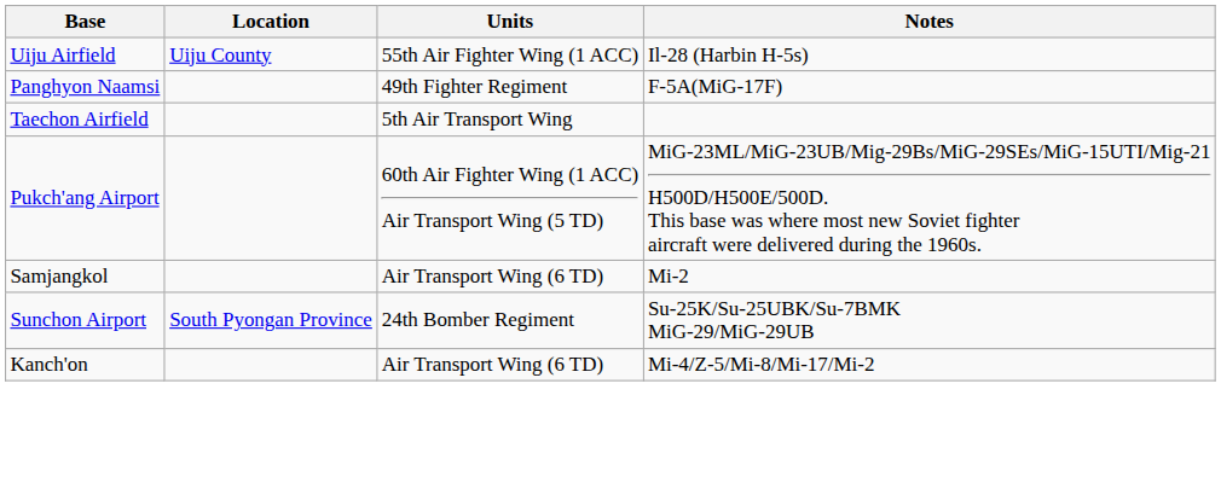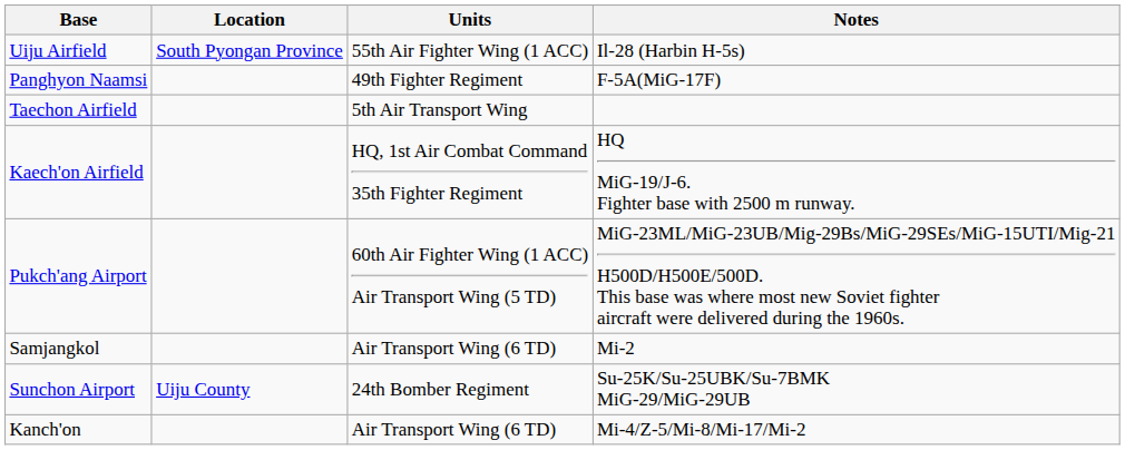Uiju Airfield | Location: Uiju County -> South Pyongan Province
+ row: Kaech'on Airfield | HQ, 1st Air Combat Command 35th Fighter Regiment | HQ MiG-19/J-6. Fighter base with 2500 m runway.
Sunchon Airport | Location: South Pyongan Province -> Uiju County
